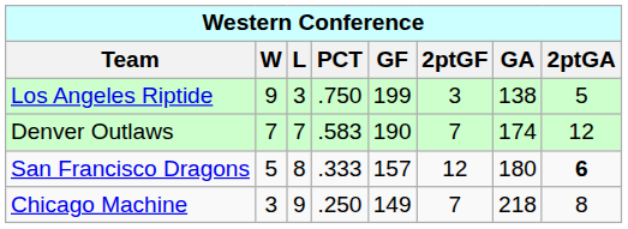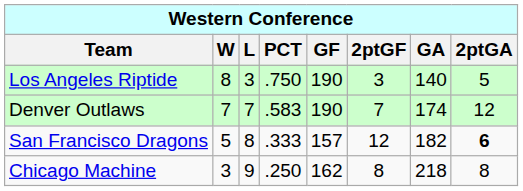Los Angeles Riptide | W: 9 -> 8
Los Angeles Riptide | GF: 199 -> 190
Los Angeles Riptide | GA: 138 -> 140
San Francisco Dragons | GA: 180 -> 182
Chicago Machine | GF: 149 -> 162
Chicago Machine | 2ptGF: 7 -> 8
